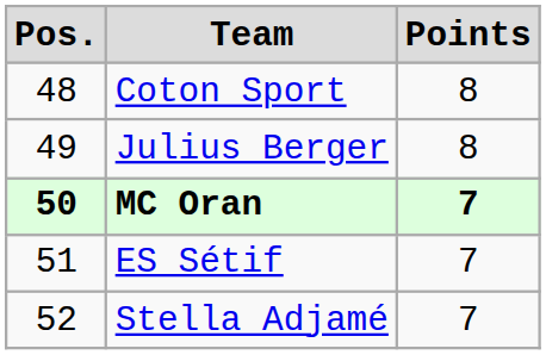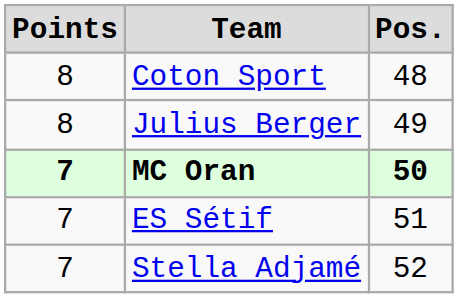columns swapped: Pos. <-> Points
